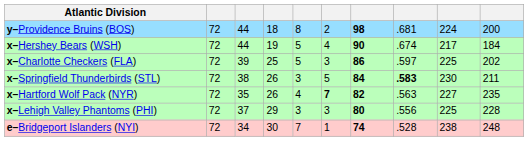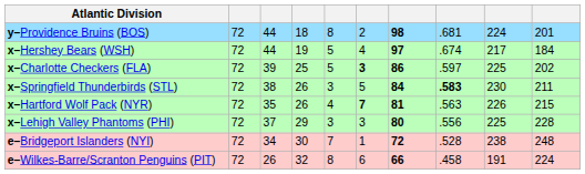y–Providence Bruins (BOS) | column 10: 200 -> 201
x–Hershey Bears (WSH) | column 7: 90 -> 97
x–Charlotte Checkers (FLA) | column 6: normal -> bold
x–Hartford Wolf Pack (NYR) | column 7: 82 -> 81
x–Hartford Wolf Pack (NYR) | column 9: 227 -> 226
x–Hartford Wolf Pack (NYR) | column 10: 235 -> 215
e–Bridgeport Islanders (NYI) | column 7: 74 -> 72
+ row: e–Wilkes-Barre/Scranton Penguins (PIT) | 72 | 26 | 32 | 8 | 6 | 66 | .458 | 191 | 224
